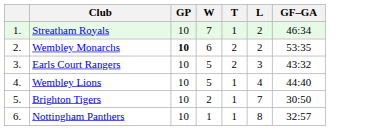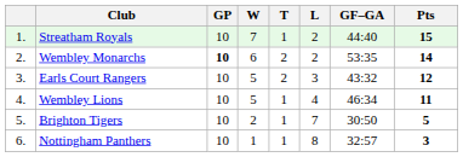+ column: Pts | 15 | 14 | 12 | 11 | 5 | 3
Streatham Royals | GF–GA: 46:34 -> 44:40
Wembley Lions | GF–GA: 44:40 -> 46:34
